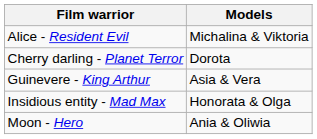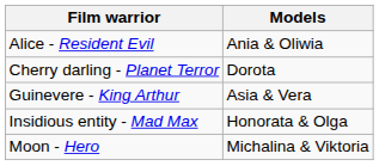Alice - Resident Evil | Models: Michalina & Viktoria -> Ania & Oliwia
Moon - Hero | Models: Ania & Oliwia -> Michalina & Viktoria
